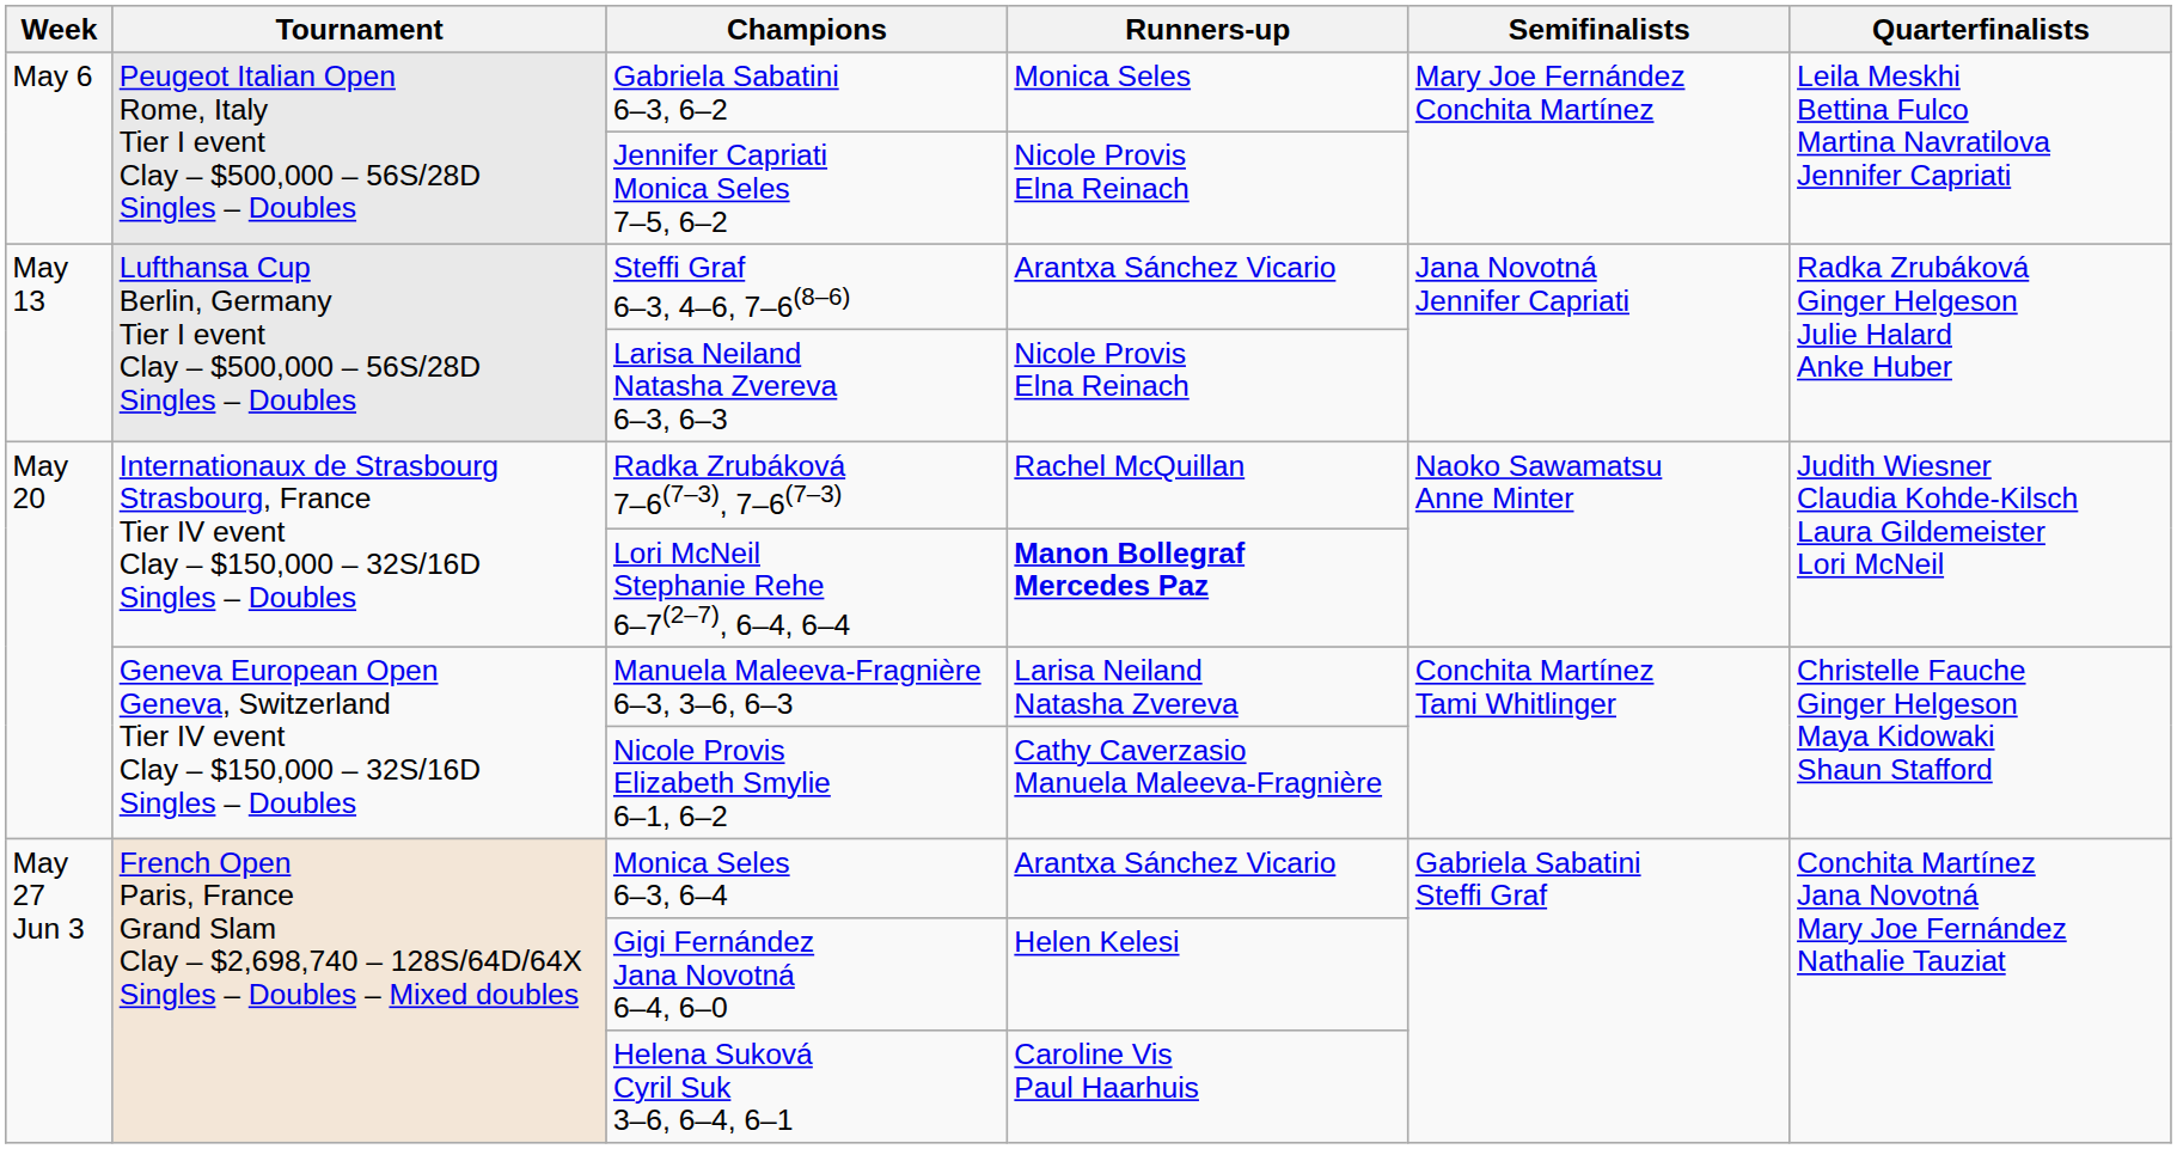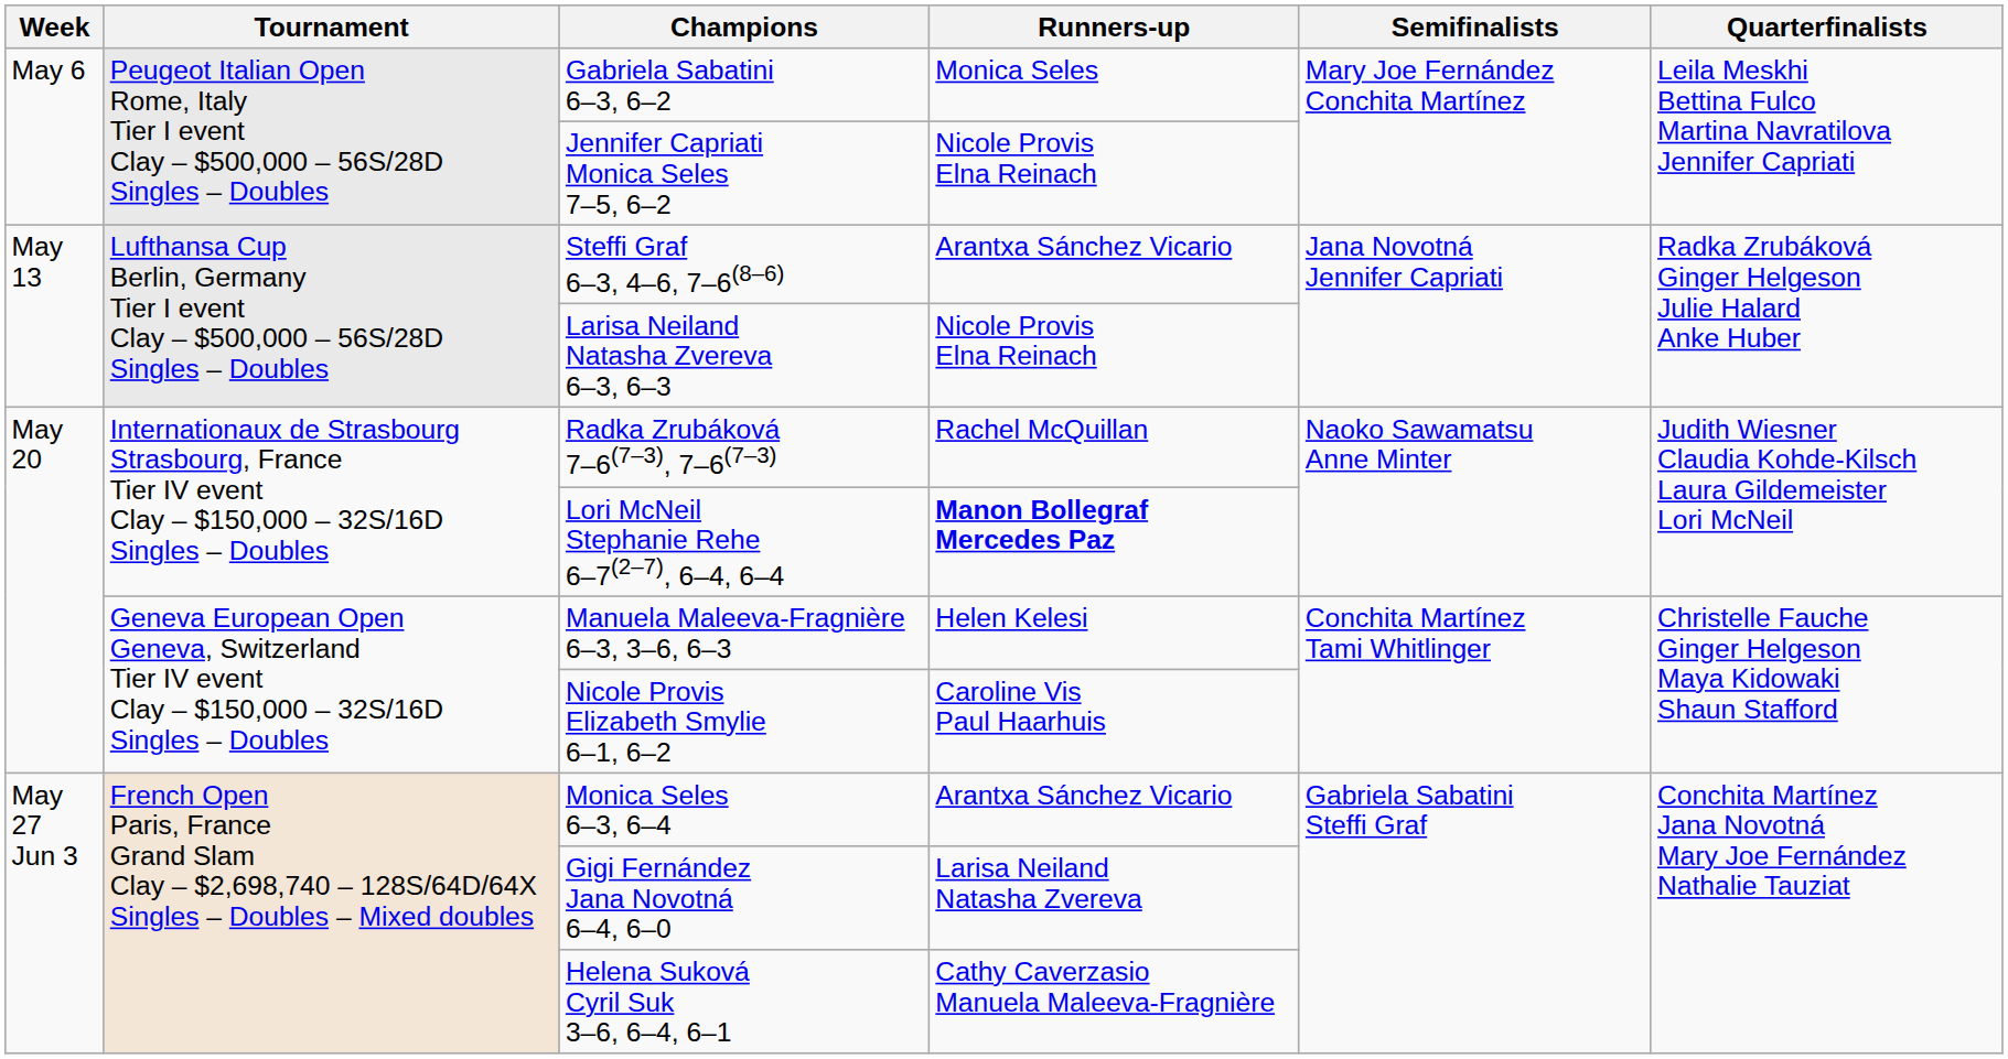Manuela Maleeva-Fragnière 6–3, 3–6, 6–3 | Runners-up: Larisa Neiland Natasha Zvereva -> Helen Kelesi
Nicole Provis Elizabeth Smylie 6–1, 6–2 | Runners-up: Cathy Caverzasio Manuela Maleeva-Fragnière -> Caroline Vis Paul Haarhuis
Gigi Fernández Jana Novotná 6–4, 6–0 | Runners-up: Helen Kelesi -> Larisa Neiland Natasha Zvereva
Helena Suková Cyril Suk 3–6, 6–4, 6–1 | Runners-up: Caroline Vis Paul Haarhuis -> Cathy Caverzasio Manuela Maleeva-Fragnière
